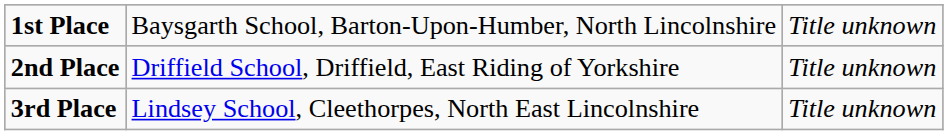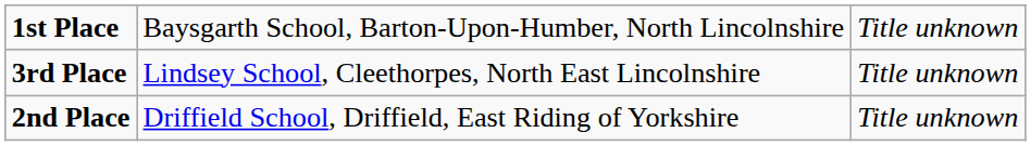rows swapped: 2nd Place <-> 3rd Place
